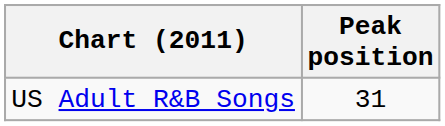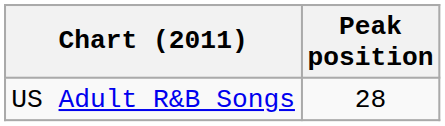US Adult R&B Songs | Peak position: 31 -> 28
